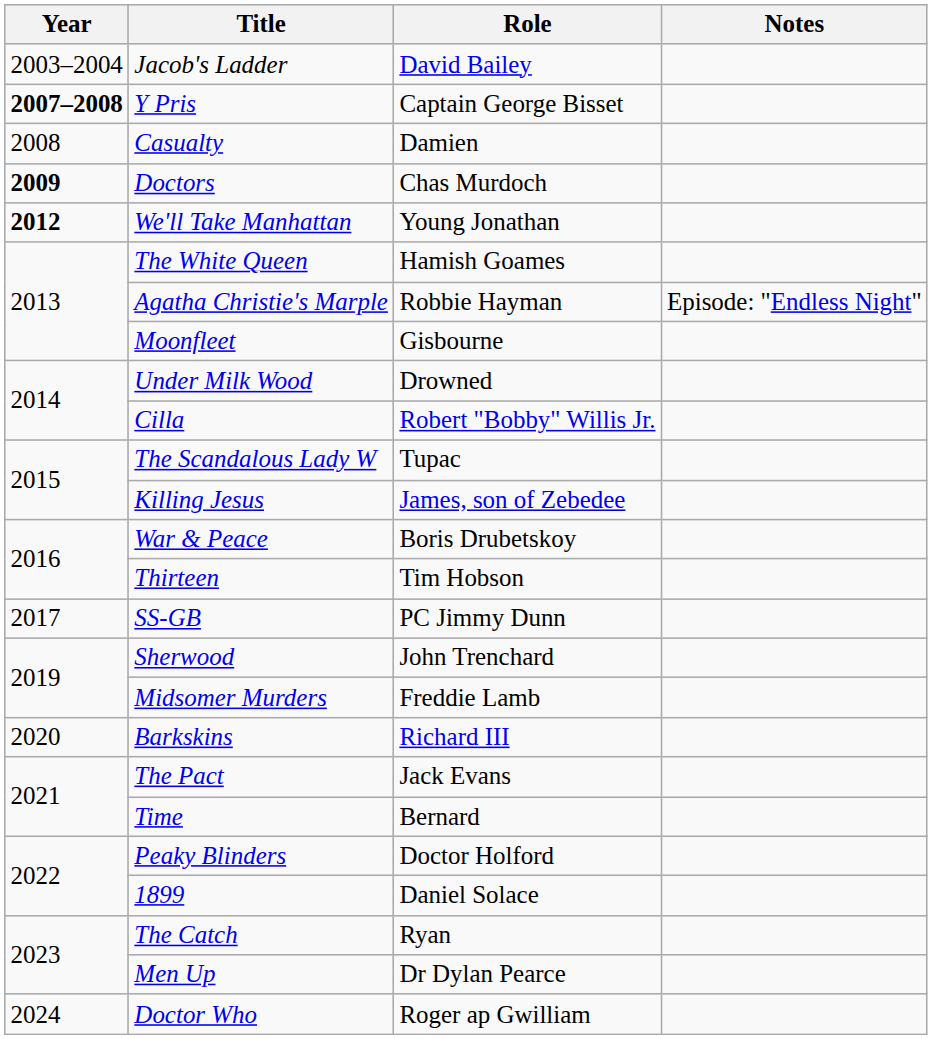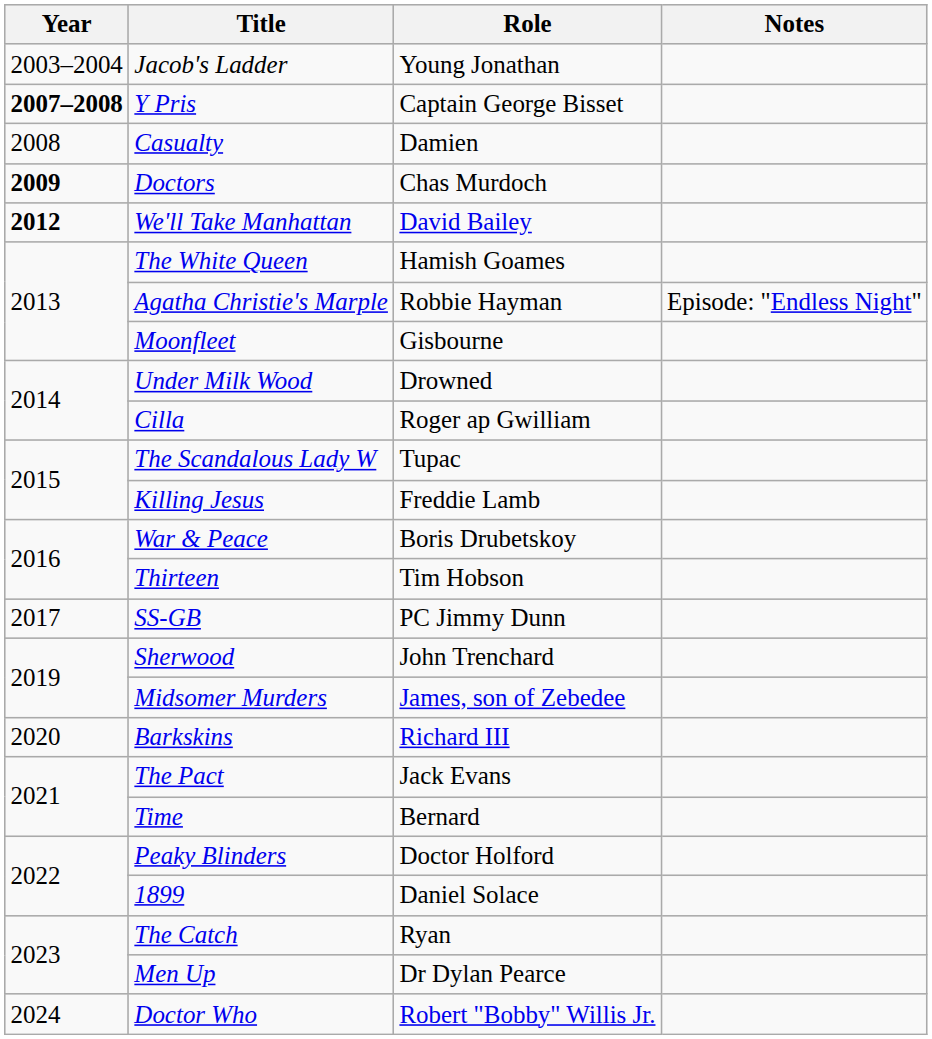Jacob's Ladder | Role: David Bailey -> Young Jonathan
We'll Take Manhattan | Role: Young Jonathan -> David Bailey
Cilla | Role: Robert "Bobby" Willis Jr. -> Roger ap Gwilliam
Killing Jesus | Role: James, son of Zebedee -> Freddie Lamb
Midsomer Murders | Role: Freddie Lamb -> James, son of Zebedee
Doctor Who | Role: Roger ap Gwilliam -> Robert "Bobby" Willis Jr.
